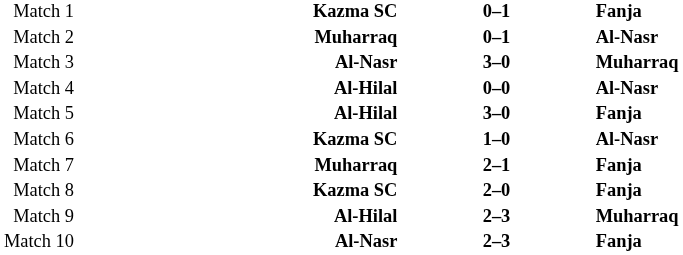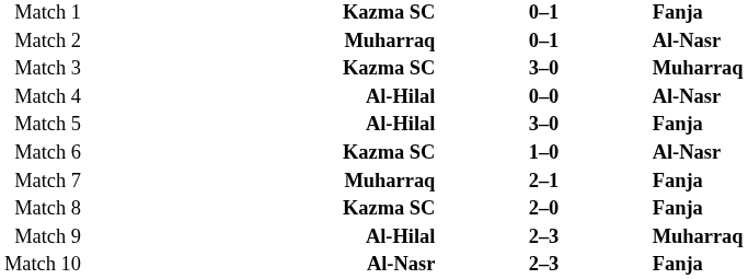Match 3 | column 2: Al-Nasr -> Kazma SC
